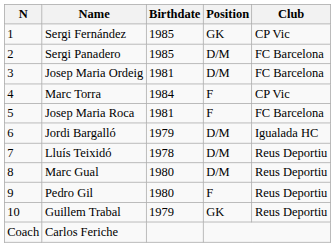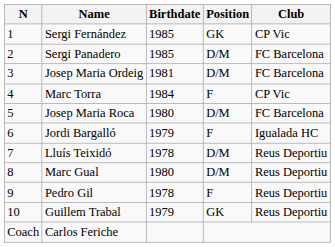Josep Maria Roca | Birthdate: 1981 -> 1980
Josep Maria Roca | Position: F -> D/M
Jordi Bargalló | Position: D/M -> F
Pedro Gil | Birthdate: 1980 -> 1978
